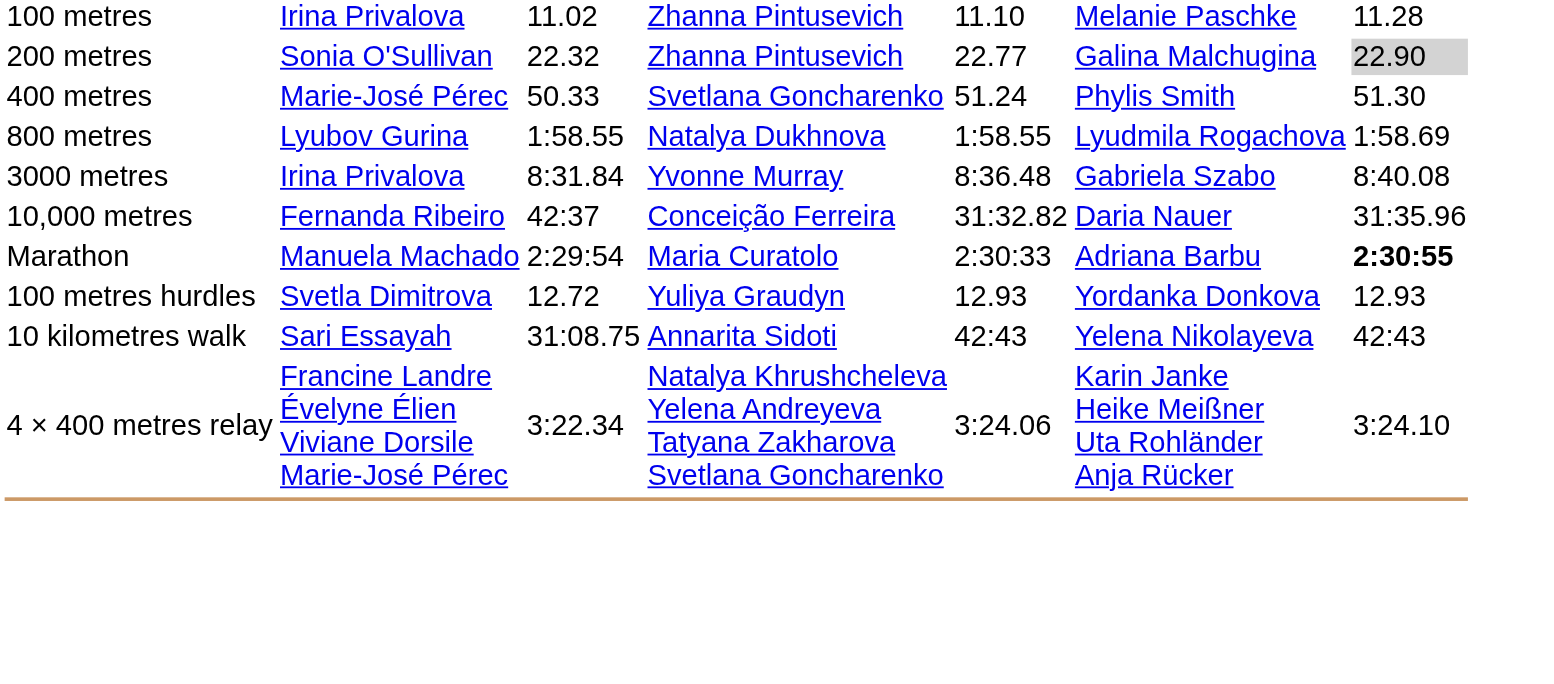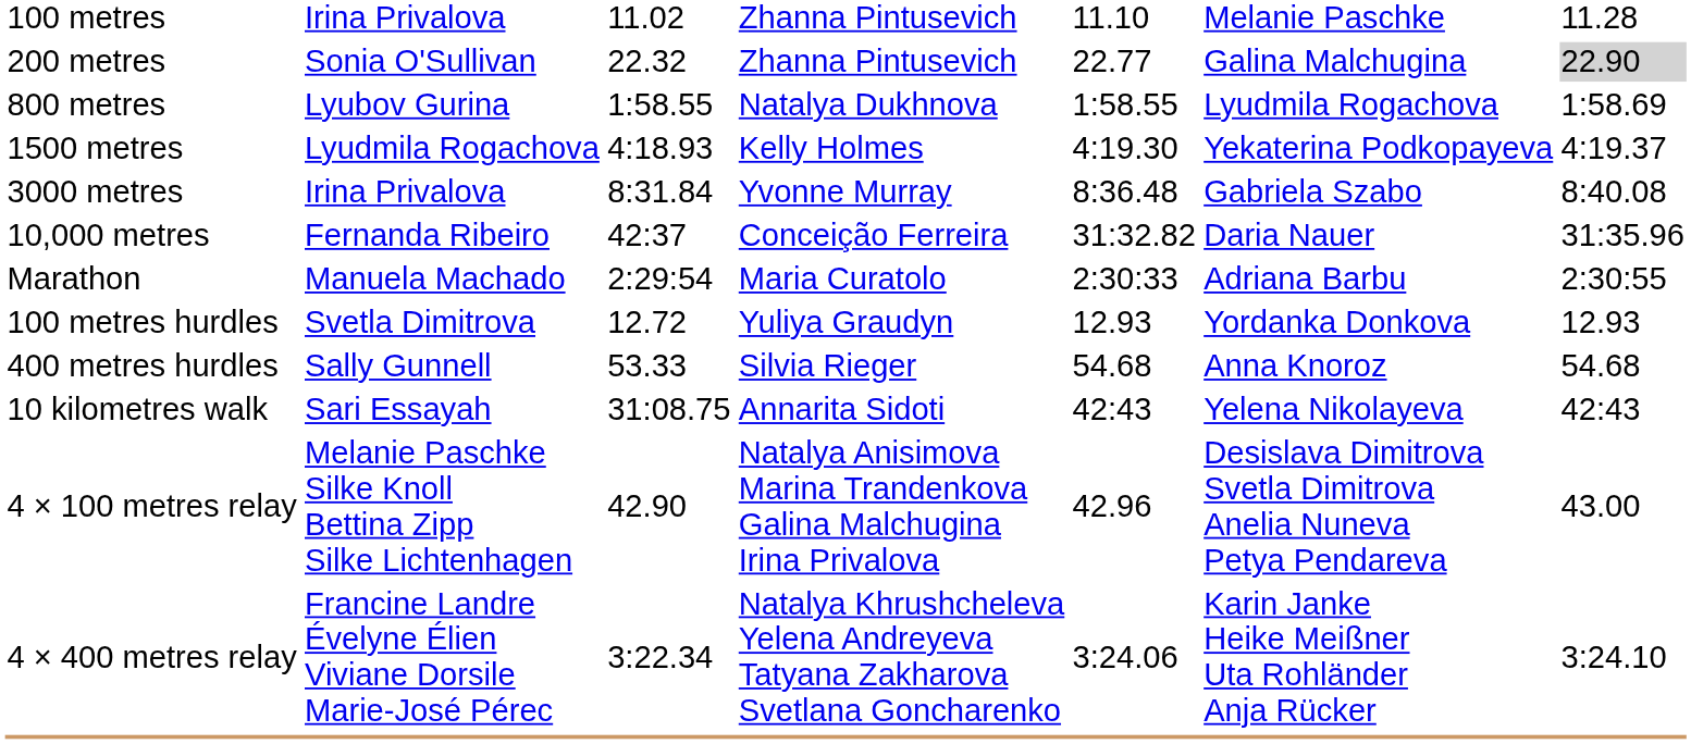- row: 400 metres | Marie-José Pérec | 50.33 | Svetlana Goncharenko | 51.24 | Phylis Smith | 51.30
+ row: 1500 metres | Lyudmila Rogachova | 4:18.93 | Kelly Holmes | 4:19.30 | Yekaterina Podkopayeva | 4:19.37
Marathon | column 7: bold -> normal
+ row: 400 metres hurdles | Sally Gunnell | 53.33 | Silvia Rieger | 54.68 | Anna Knoroz | 54.68
+ row: 4 × 100 metres relay | Melanie Paschke Silke Knoll Bettina Zipp Silke Lichtenhagen | 42.90 | Natalya Anisimova Marina Trandenkova Galina Malchugina Irina Privalova | 42.96 | Desislava Dimitrova Svetla Dimitrova Anelia Nuneva Petya Pendareva | 43.00
